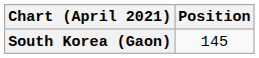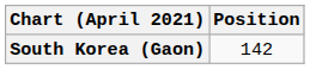South Korea (Gaon) | Position: 145 -> 142
